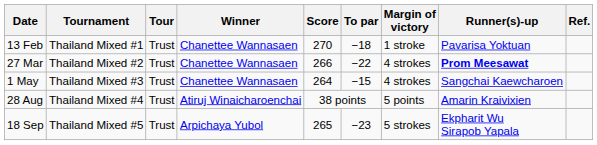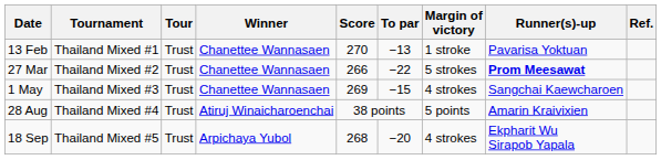13 Feb | To par: −18 -> −13
27 Mar | Margin of victory: 4 strokes -> 5 strokes
1 May | Score: 264 -> 269
18 Sep | Score: 265 -> 268
18 Sep | To par: −23 -> −20
18 Sep | Margin of victory: 5 strokes -> 4 strokes
